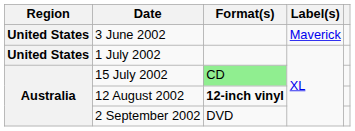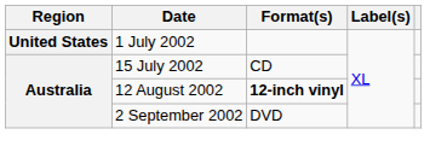- row: United States | 3 June 2002 | Maverick
15 July 2002 | Format(s): lightgreen background -> no background
